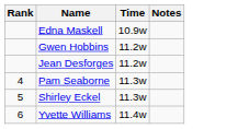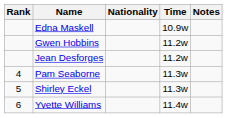+ column: Nationality
